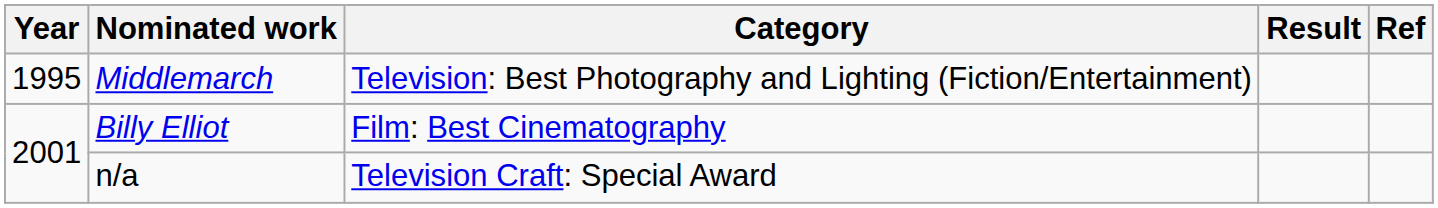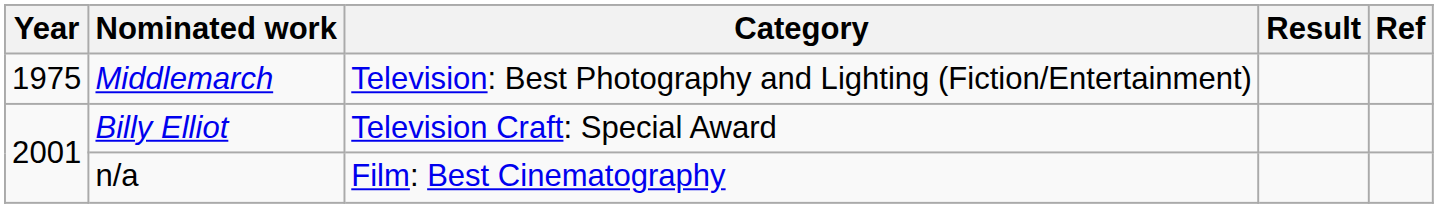Middlemarch | Year: 1995 -> 1975
Billy Elliot | Category: Film: Best Cinematography -> Television Craft: Special Award
n/a | Category: Television Craft: Special Award -> Film: Best Cinematography
